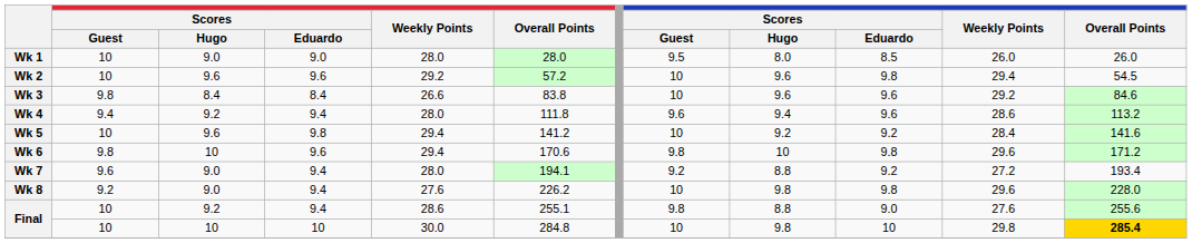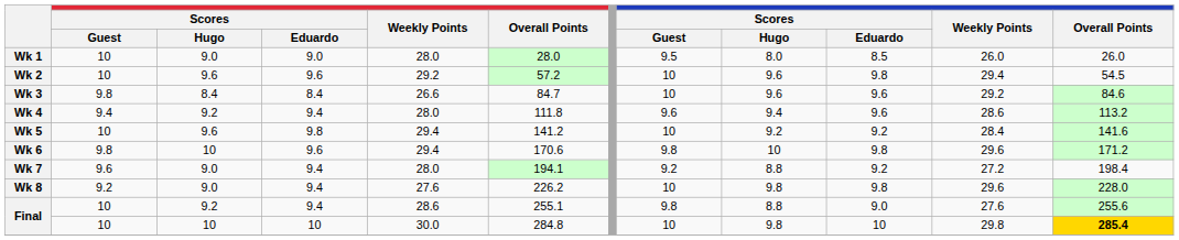Wk 3 | column 6: 83.8 -> 84.7
Wk 7 | column 12: 193.4 -> 198.4
